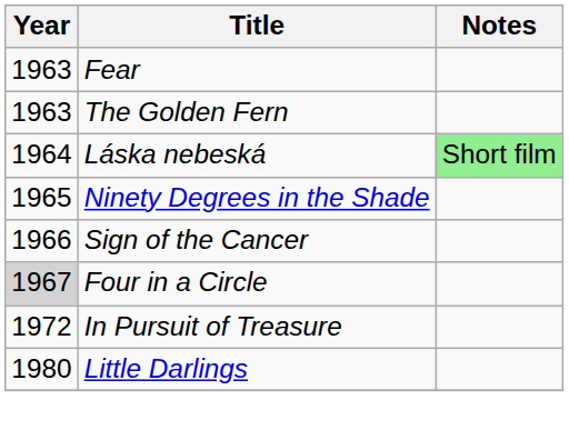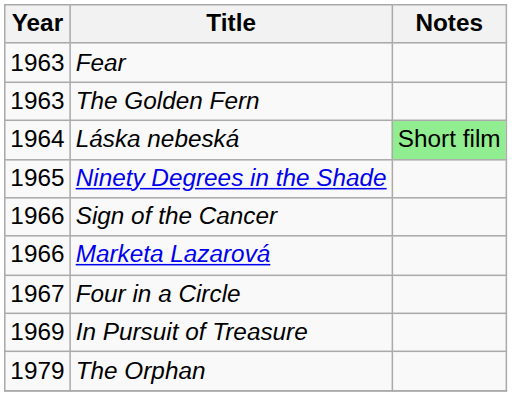+ row: 1966 | Marketa Lazarová
Four in a Circle | Year: lightgrey background -> no background
In Pursuit of Treasure | Year: 1972 -> 1969
+ row: 1979 | The Orphan
- row: 1980 | Little Darlings
